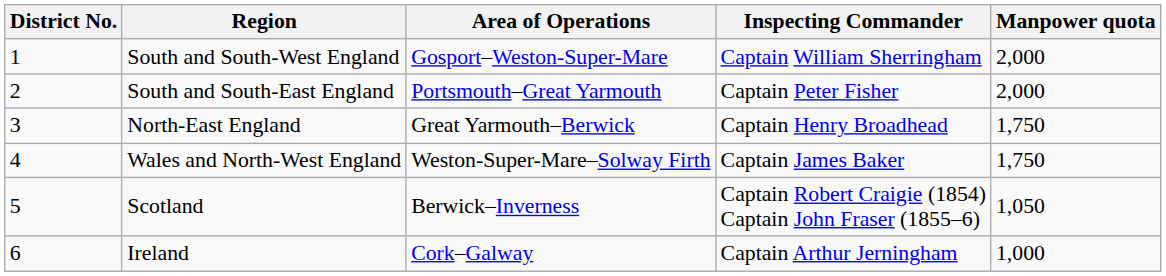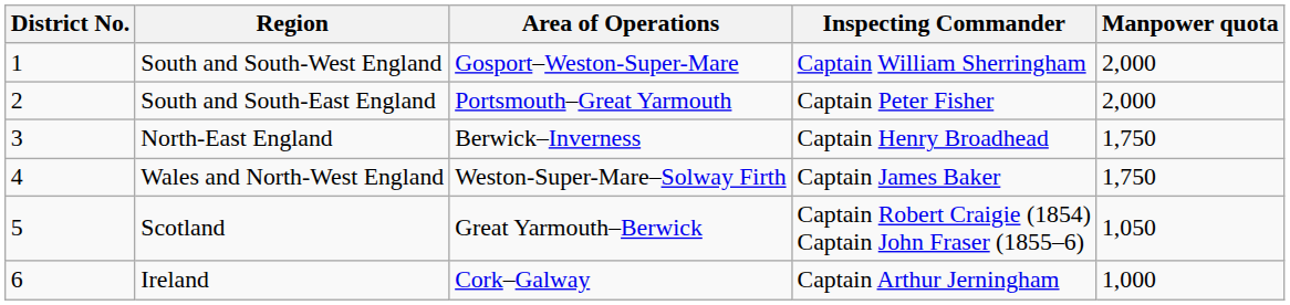North-East England | Area of Operations: Great Yarmouth–Berwick -> Berwick–Inverness
Scotland | Area of Operations: Berwick–Inverness -> Great Yarmouth–Berwick
